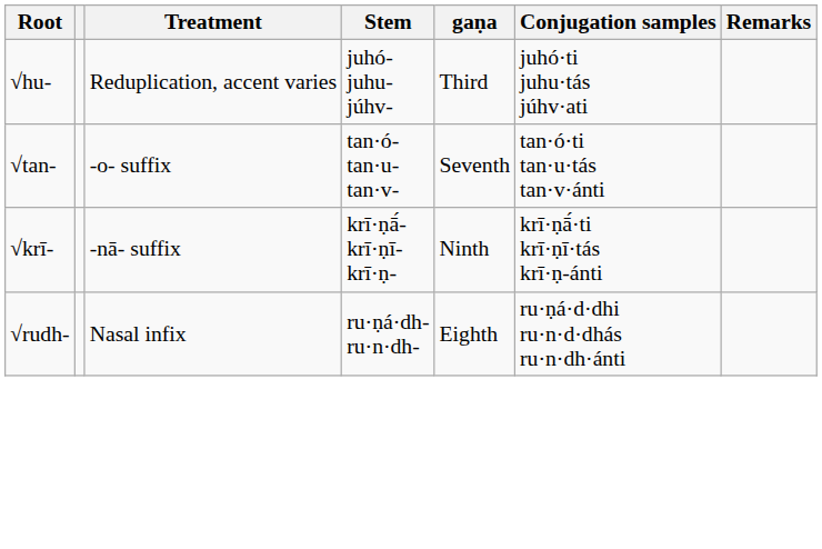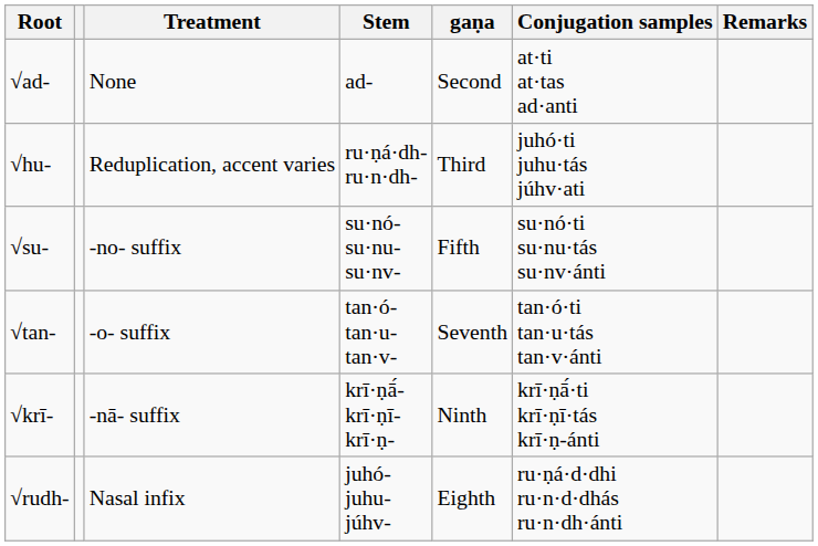+ row: √ad- | None | ad- | Second | at·ti at·tas ad·anti
√hu- | Stem: juhó- juhu- júhv- -> ru·ṇá·dh- ru·n·dh-
+ row: √su- | -no- suffix | su·nó- su·nu- su·nv- | Fifth | su·nó·ti su·nu·tás su·nv·ánti
√rudh- | Stem: ru·ṇá·dh- ru·n·dh- -> juhó- juhu- júhv-
